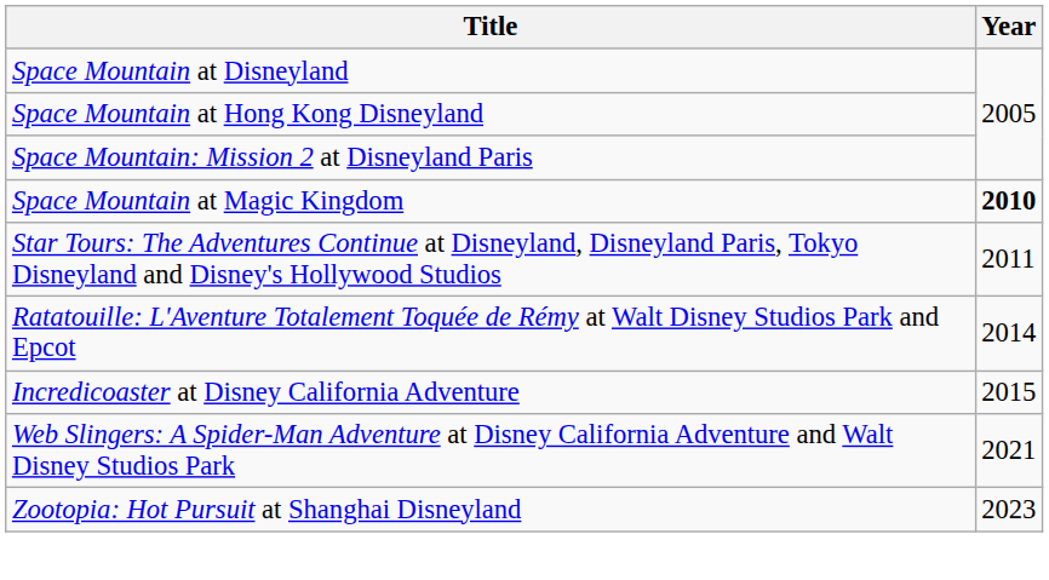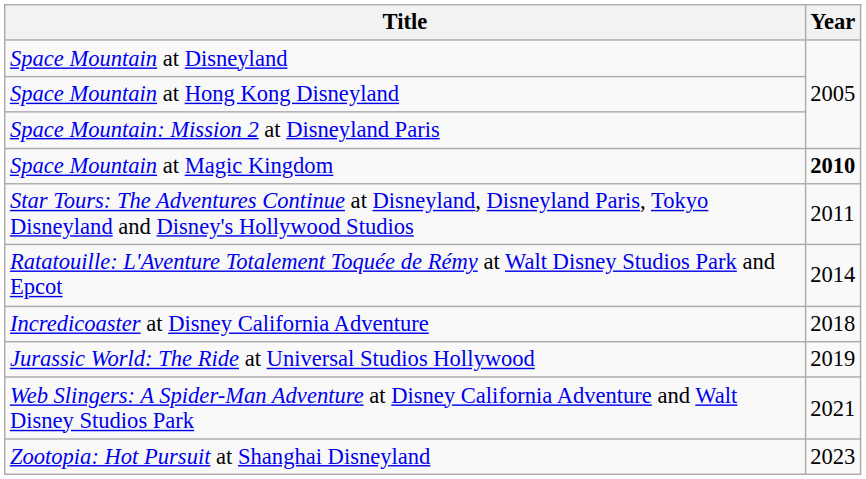Incredicoaster at Disney California Adventure | Year: 2015 -> 2018
+ row: Jurassic World: The Ride at Universal Studios Hollywood | 2019
